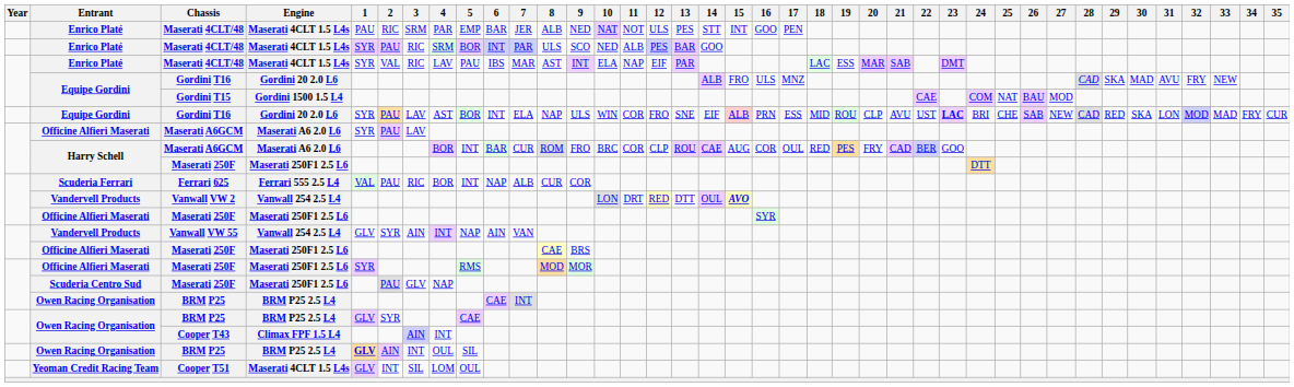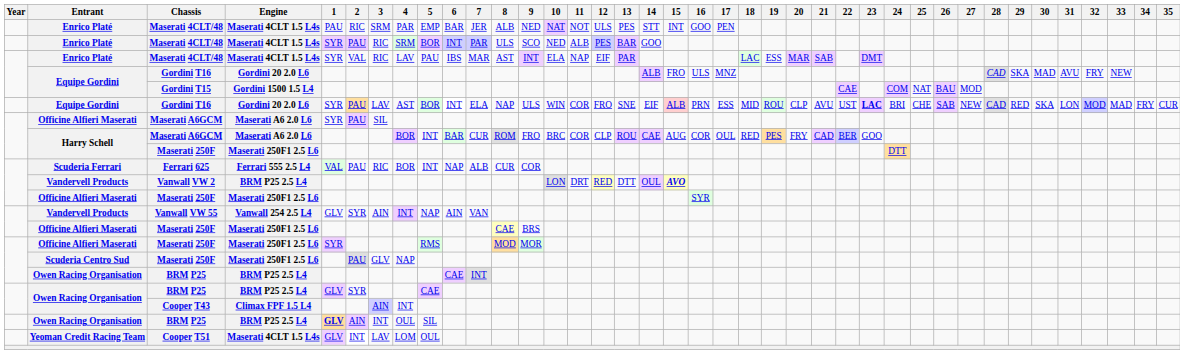Officine Alfieri Maserati / Maserati A6GCM | 3: LAV -> SIL
Vanwall VW 2 | Engine: Vanwall 254 2.5 L4 -> BRM P25 2.5 L4
Cooper T51 | 3: SIL -> LAV
